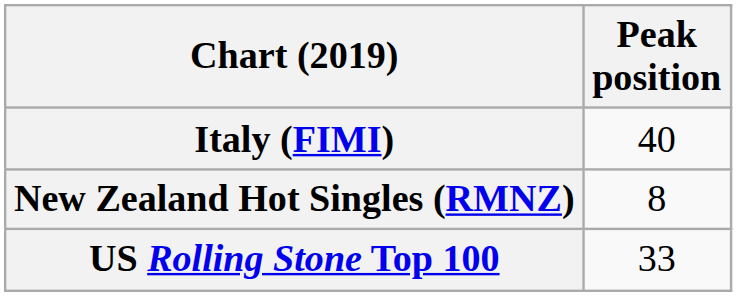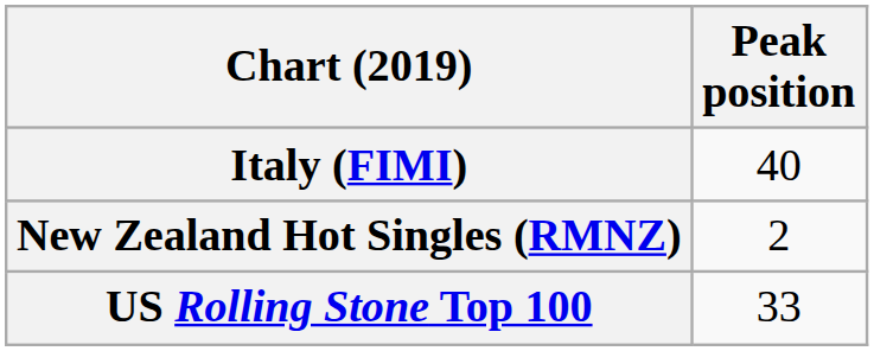New Zealand Hot Singles (RMNZ) | Peak position: 8 -> 2
